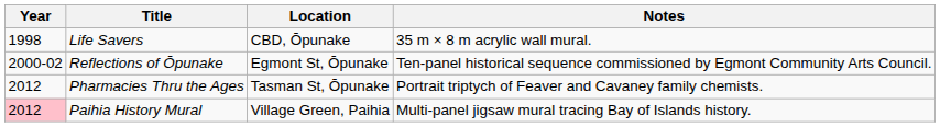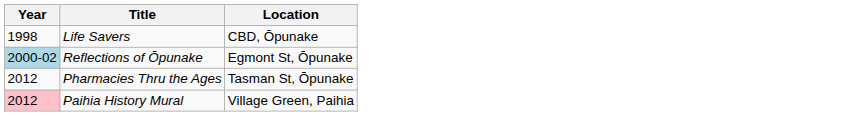- column: Notes | 35 m × 8 m acrylic wall mural. | Ten-panel historical sequence commissioned by Egmont Community Arts Council. | Portrait triptych of Feaver and Cavaney family chemists. | Multi-panel jigsaw mural tracing Bay of Islands history.
Reflections of Ōpunake | Year: no background -> lightblue background
